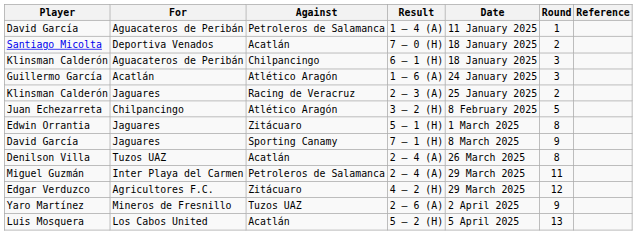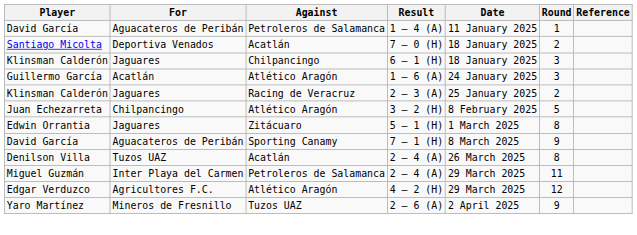6 – 1 (H) | For: Aguacateros de Peribán -> Jaguares
7 – 1 (H) | For: Jaguares -> Aguacateros de Peribán
4 – 2 (H) | Against: Zitácuaro -> Atlético Aragón
- row: Luis Mosquera | Los Cabos United | Acatlán | 5 – 2 (H) | 5 April 2025 | 13
